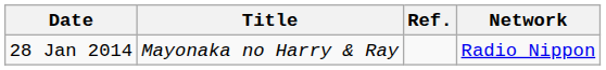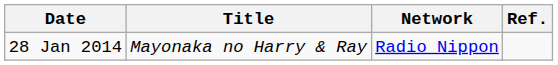columns swapped: Network <-> Ref.
